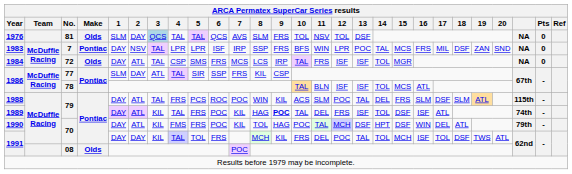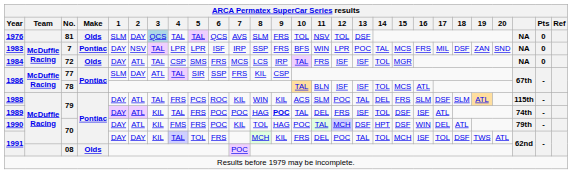1988 | 7: POC -> KIL
1989 | 7: KIL -> POC
